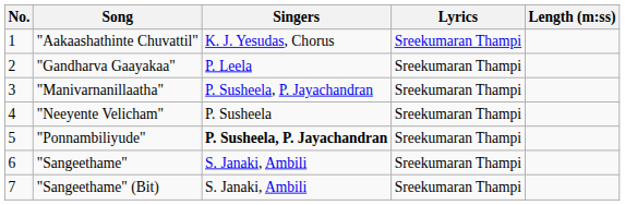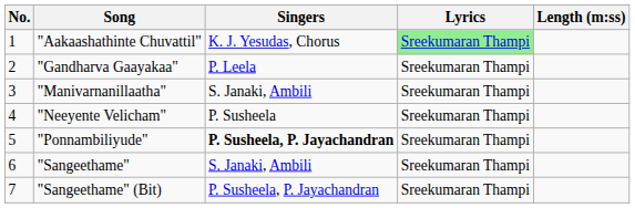"Aakaashathinte Chuvattil" | Lyrics: no background -> lightgreen background
"Manivarnanillaatha" | Singers: P. Susheela, P. Jayachandran -> S. Janaki, Ambili
"Sangeethame" (Bit) | Singers: S. Janaki, Ambili -> P. Susheela, P. Jayachandran
